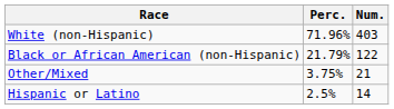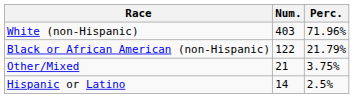columns swapped: Num. <-> Perc.
